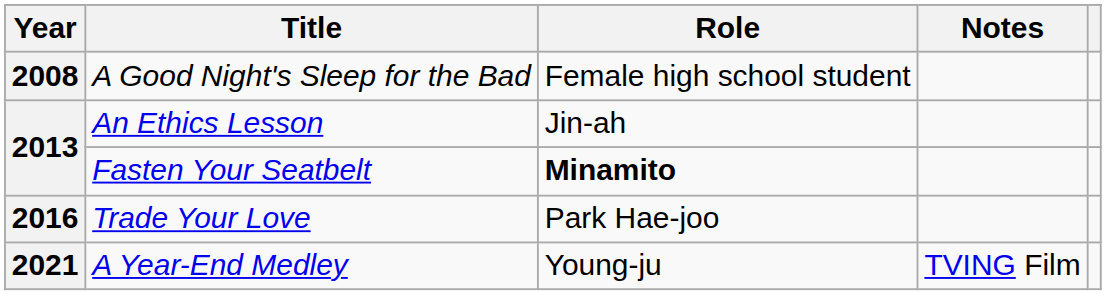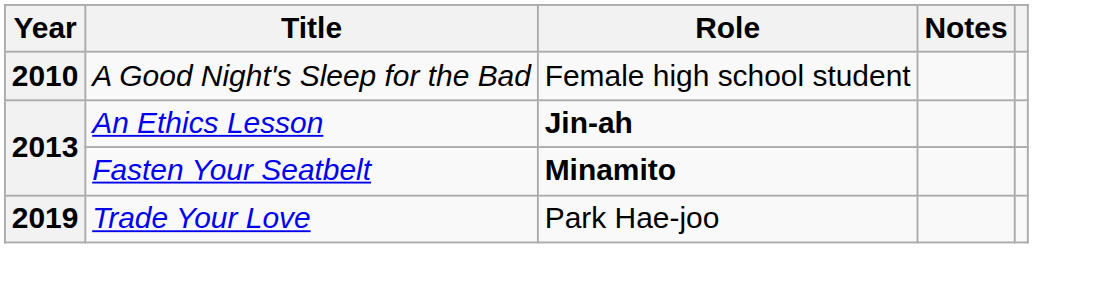A Good Night's Sleep for the Bad | Year: 2008 -> 2010
An Ethics Lesson | Role: normal -> bold
Trade Your Love | Year: 2016 -> 2019
- row: 2021 | A Year-End Medley | Young-ju | TVING Film
